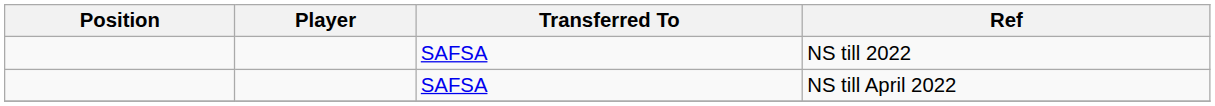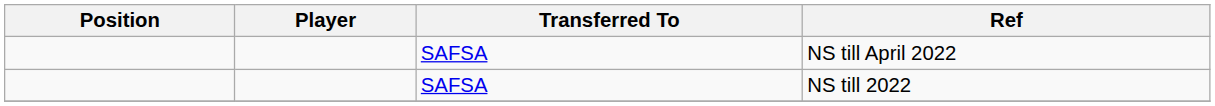rows swapped: NS till April 2022 <-> NS till 2022
